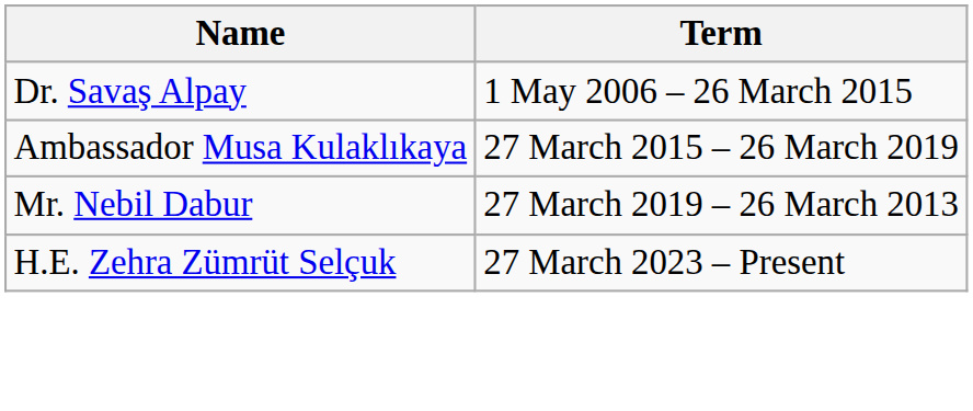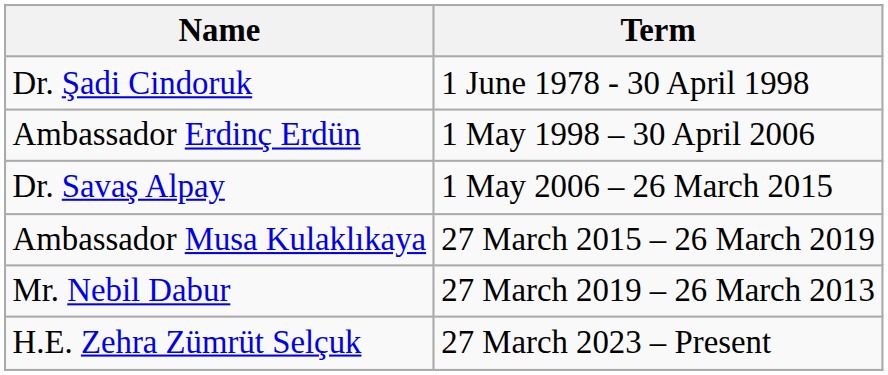+ row: Dr. Şadi Cindoruk | 1 June 1978 - 30 April 1998
+ row: Ambassador Erdinç Erdün | 1 May 1998 – 30 April 2006
